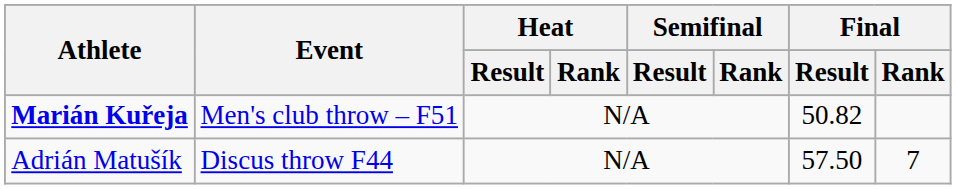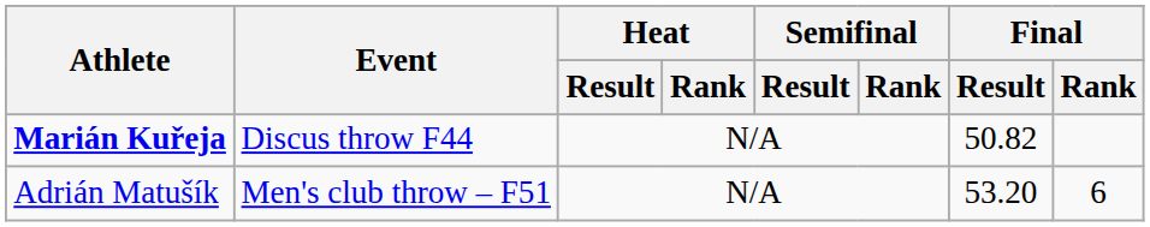Marián Kuřeja | Event: Men's club throw – F51 -> Discus throw F44
Adrián Matušík | Event: Discus throw F44 -> Men's club throw – F51
Adrián Matušík | Final / Result: 57.50 -> 53.20
Adrián Matušík | Final / Rank: 7 -> 6
